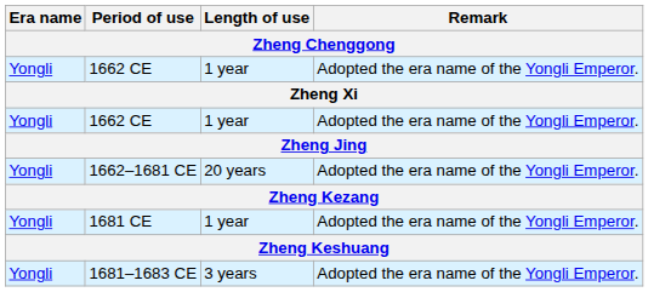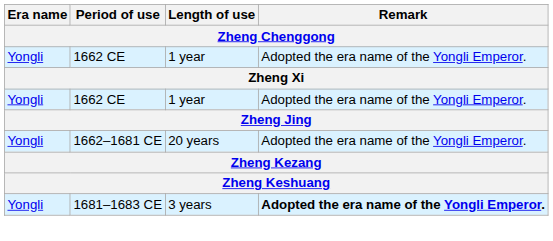- row: Yongli | 1681 CE | 1 year | Adopted the era name of the Yongli Emperor.
1681–1683 CE | Remark: normal -> bold
